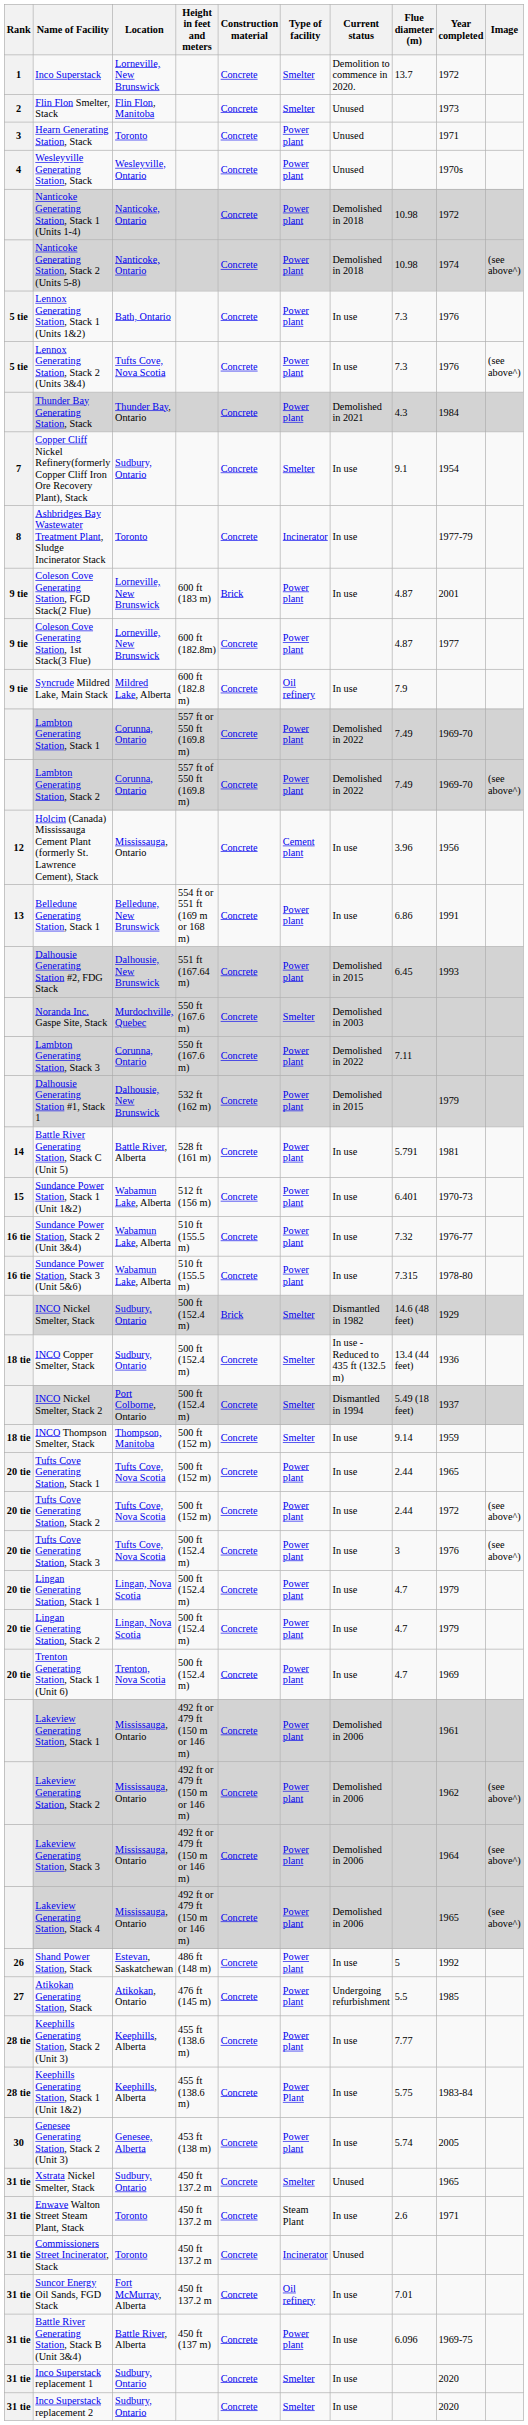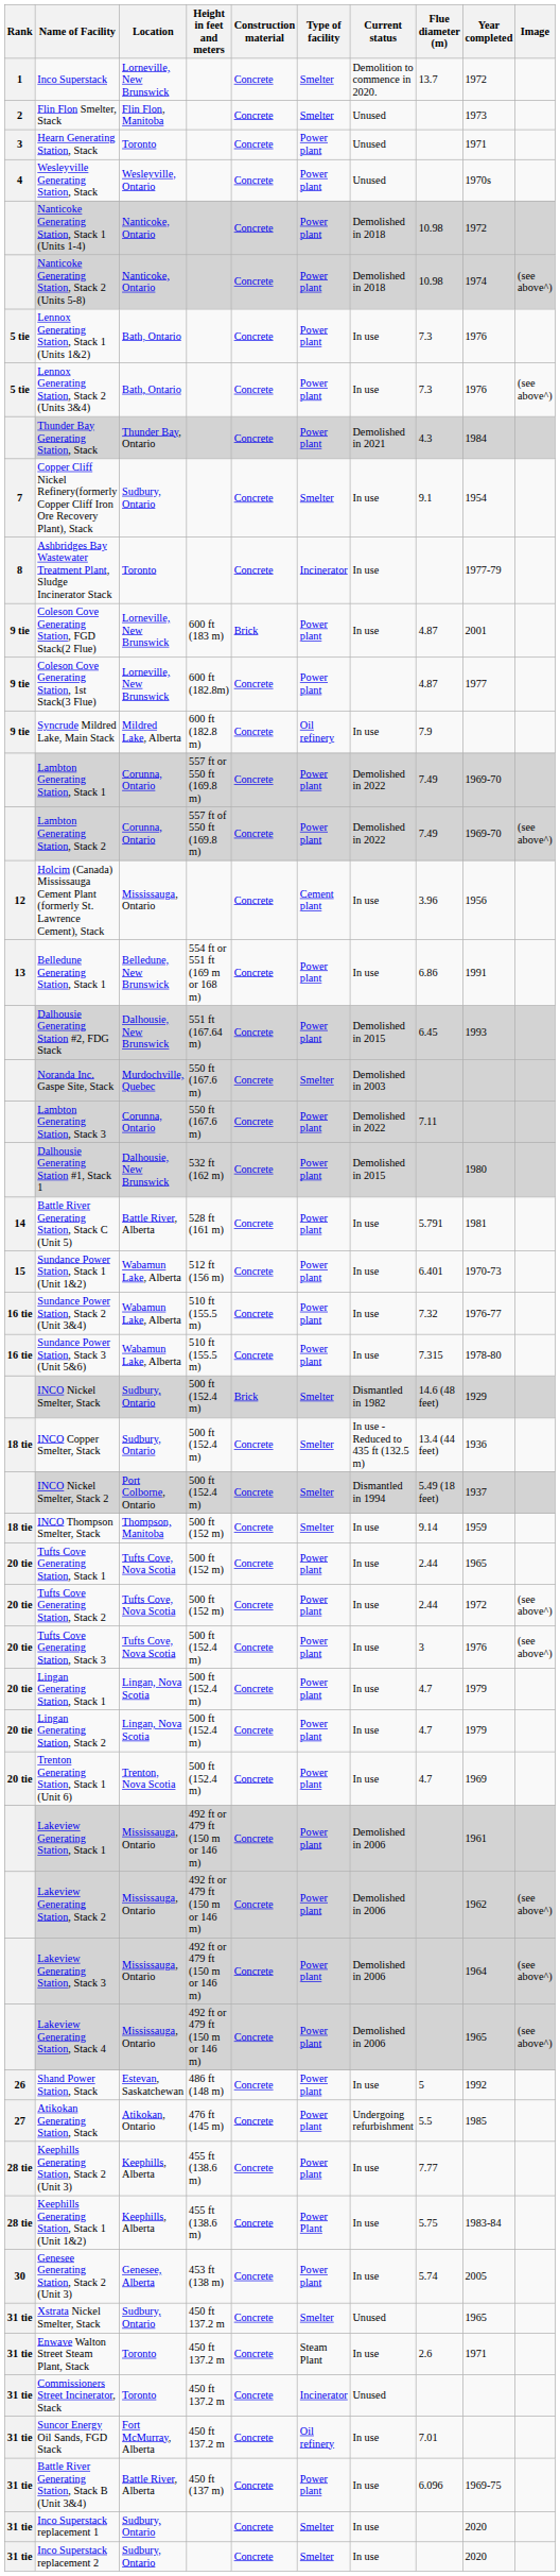Lennox Generating Station, Stack 2 (Units 3&4) | Location: Tufts Cove, Nova Scotia -> Bath, Ontario
Dalhousie Generating Station #1, Stack 1 | Year completed: 1979 -> 1980
